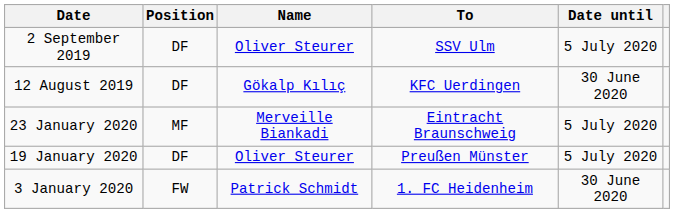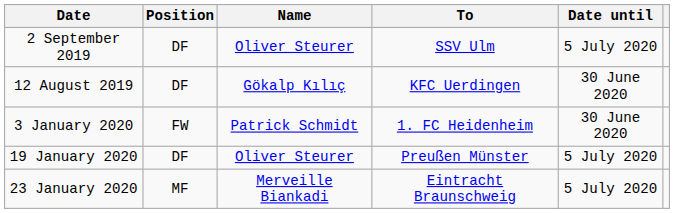rows swapped: 3 January 2020 <-> 23 January 2020
